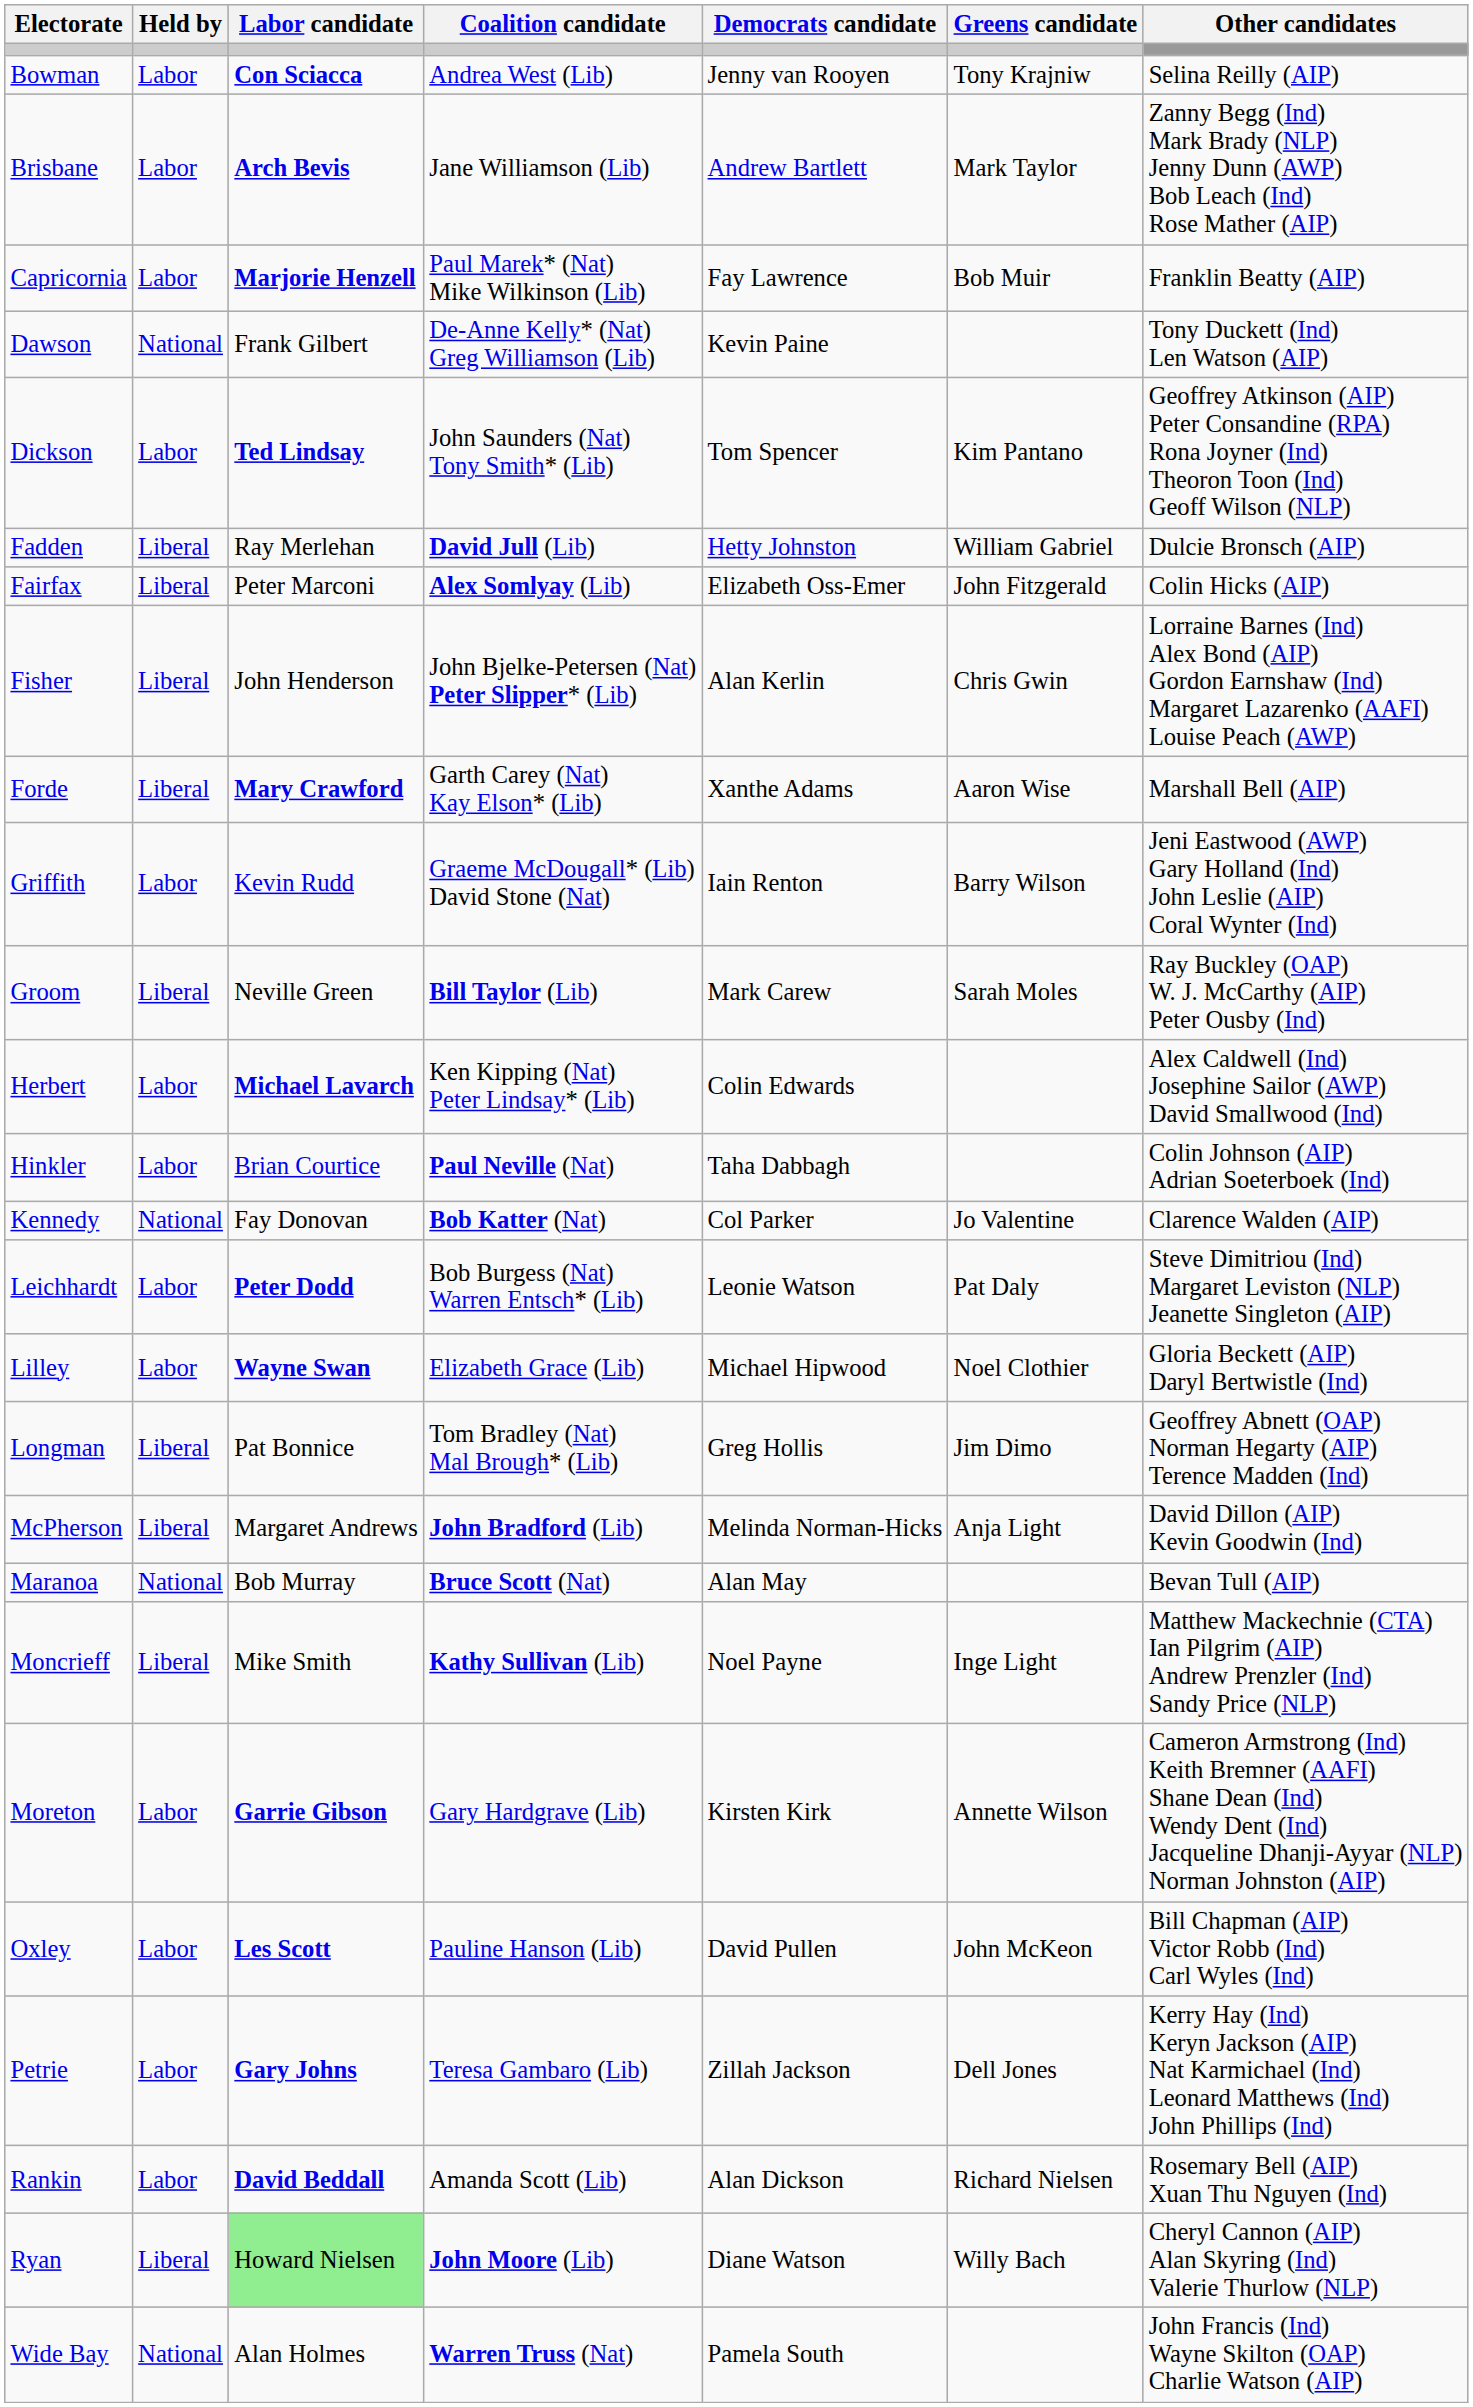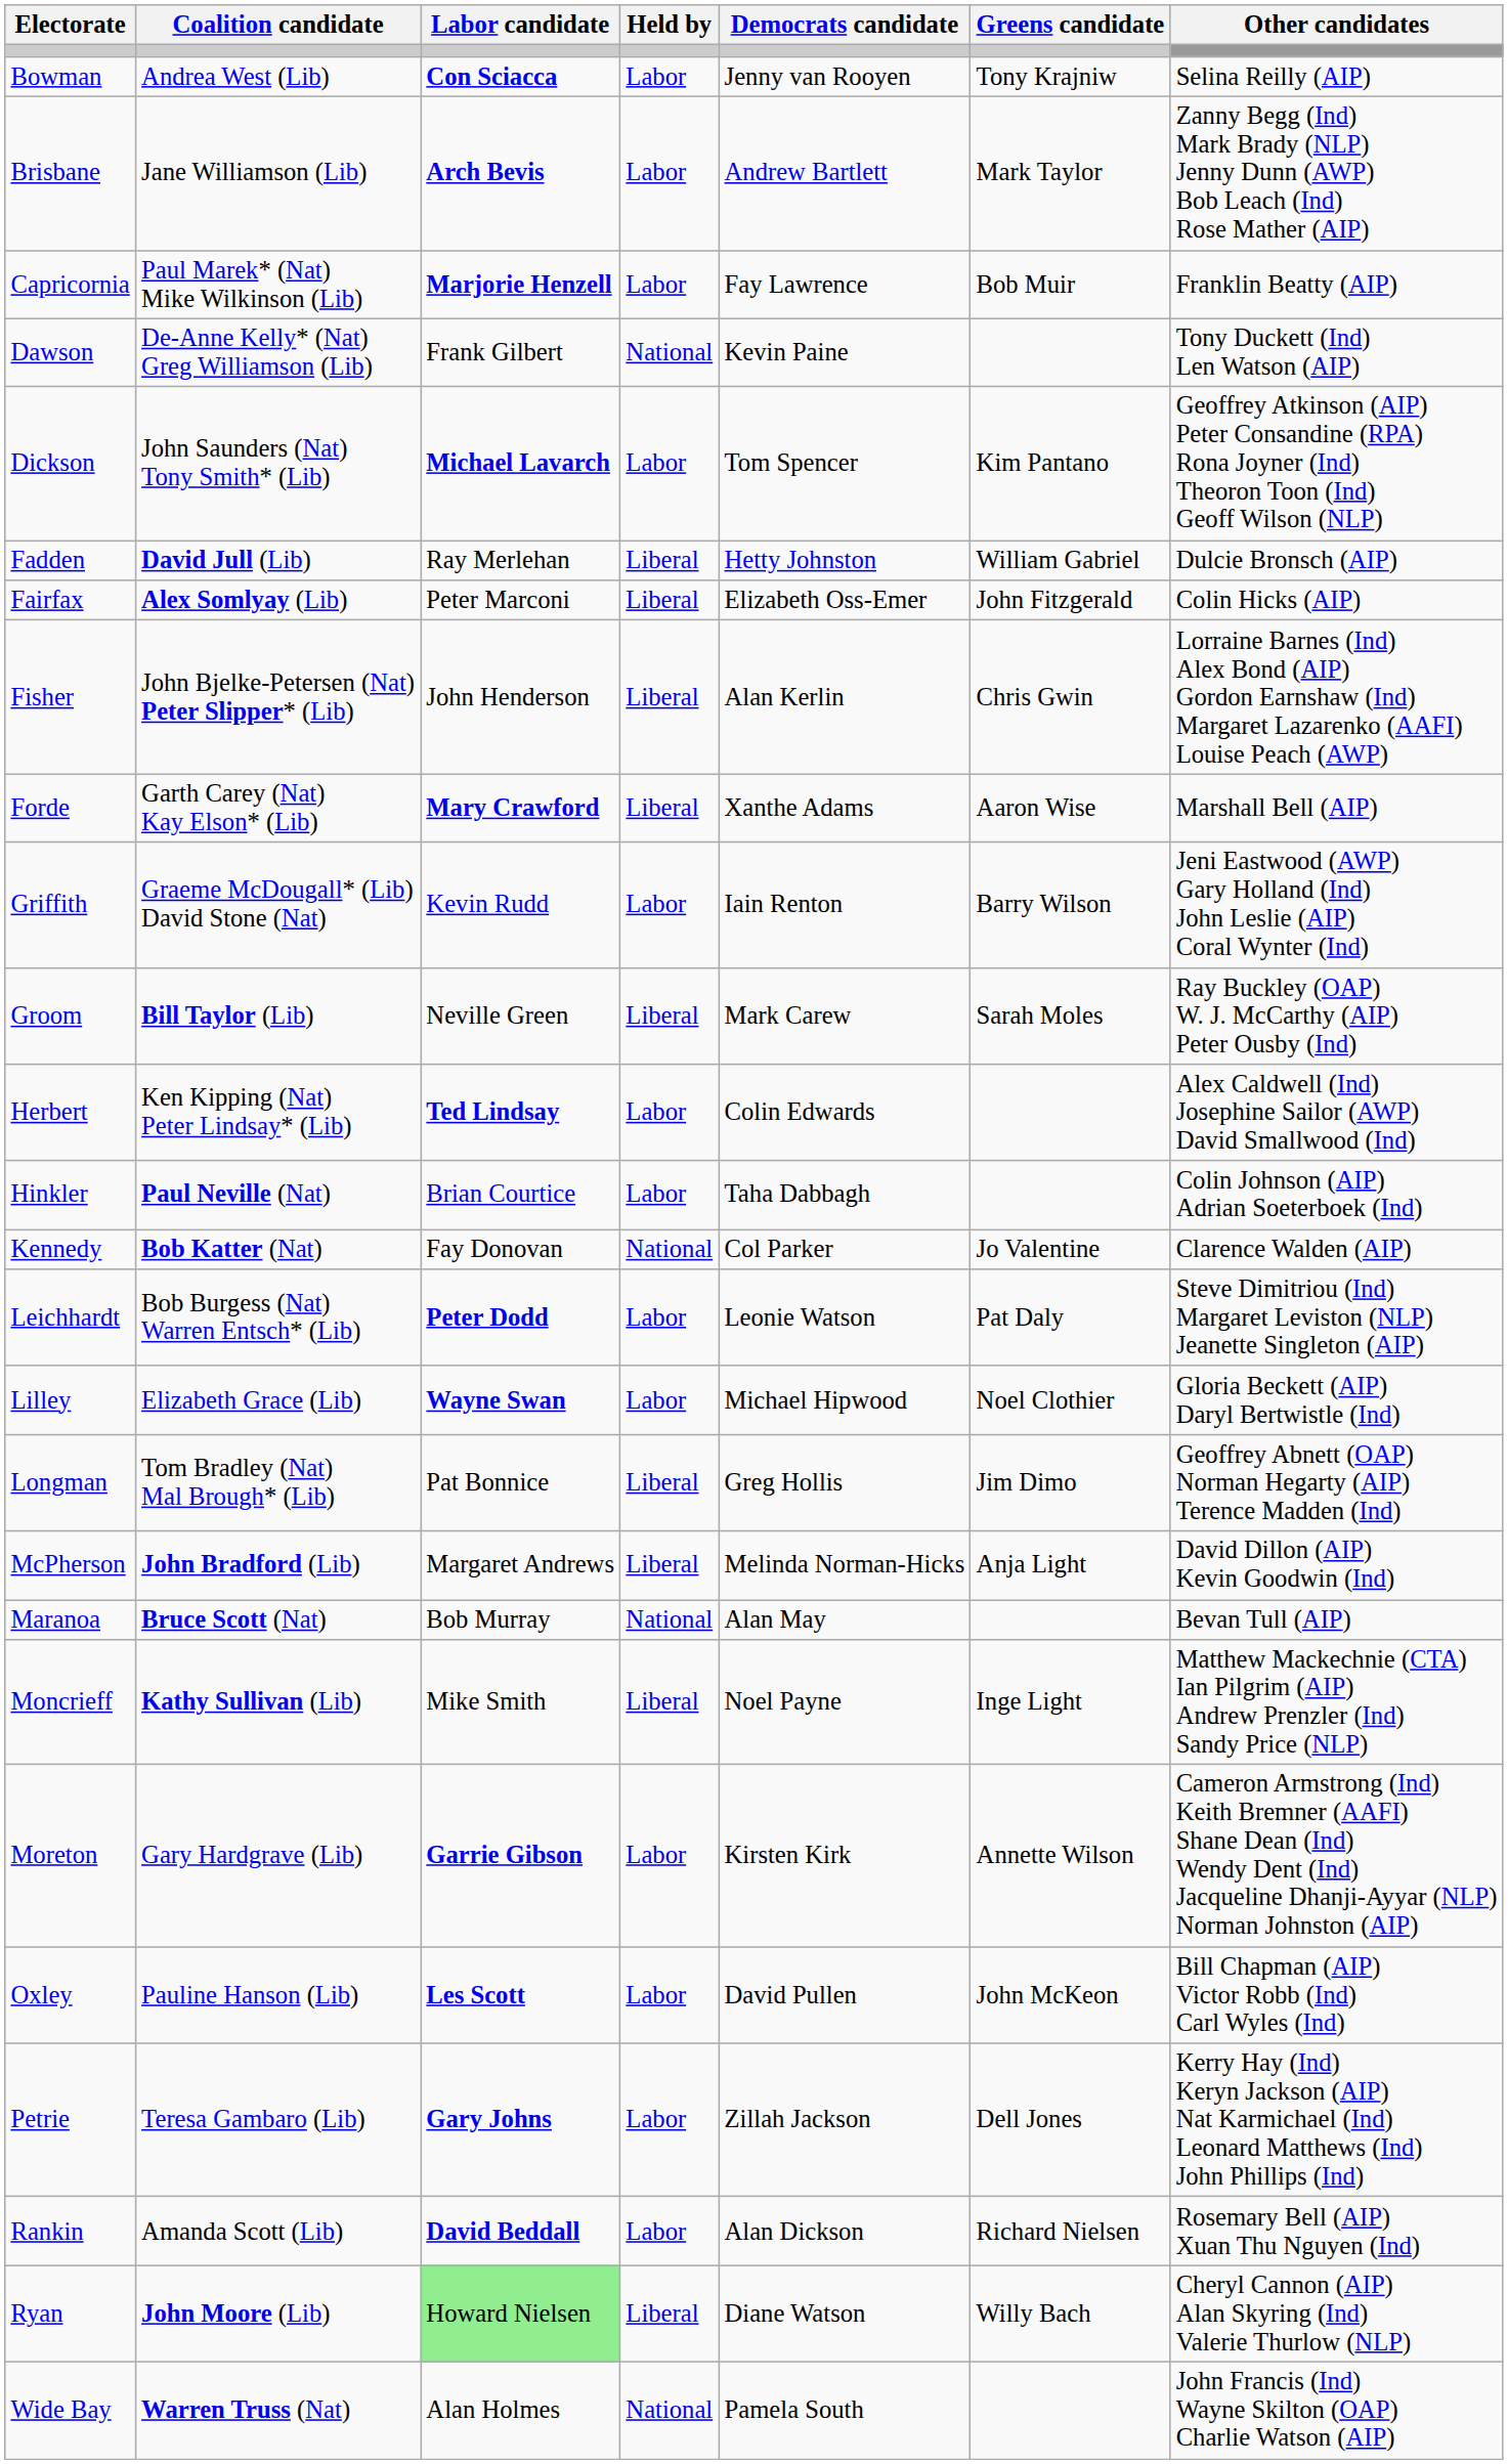columns swapped: Held by <-> Coalition candidate
Dickson | Labor candidate: Ted Lindsay -> Michael Lavarch
Herbert | Labor candidate: Michael Lavarch -> Ted Lindsay
